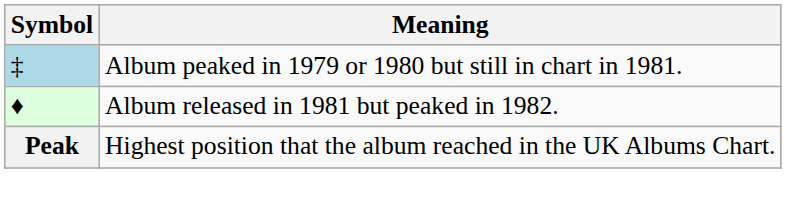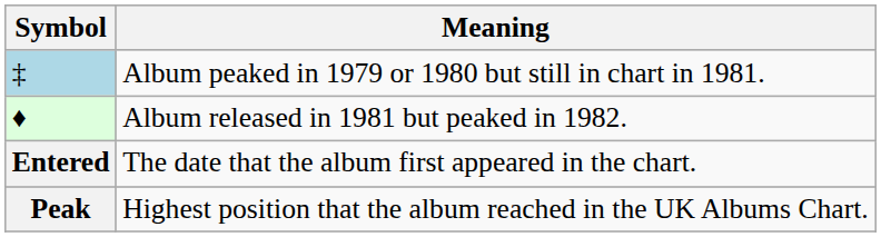+ row: Entered | The date that the album first appeared in the chart.
